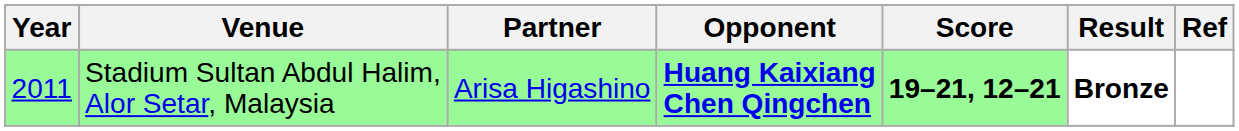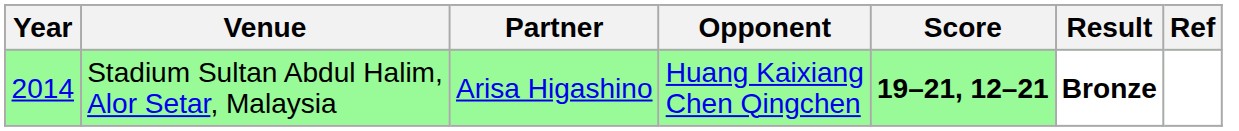Stadium Sultan Abdul Halim, Alor Setar, Malaysia | Year: 2011 -> 2014
Stadium Sultan Abdul Halim, Alor Setar, Malaysia | Opponent: bold -> normal
